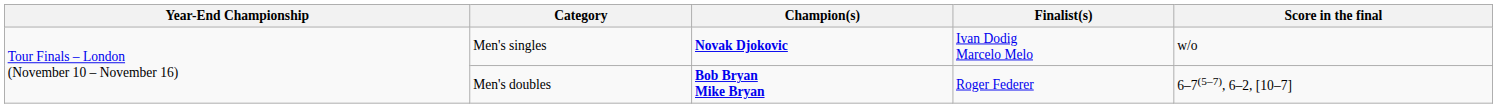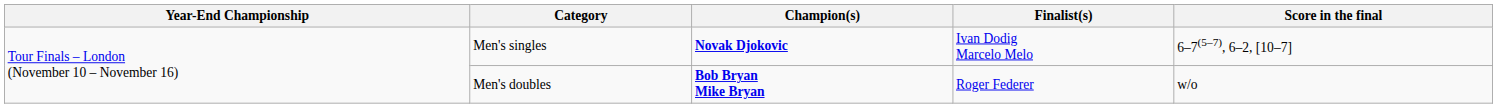Men's singles | Score in the final: w/o -> 6–7(5–7), 6–2, [10–7]
Men's doubles | Score in the final: 6–7(5–7), 6–2, [10–7] -> w/o
